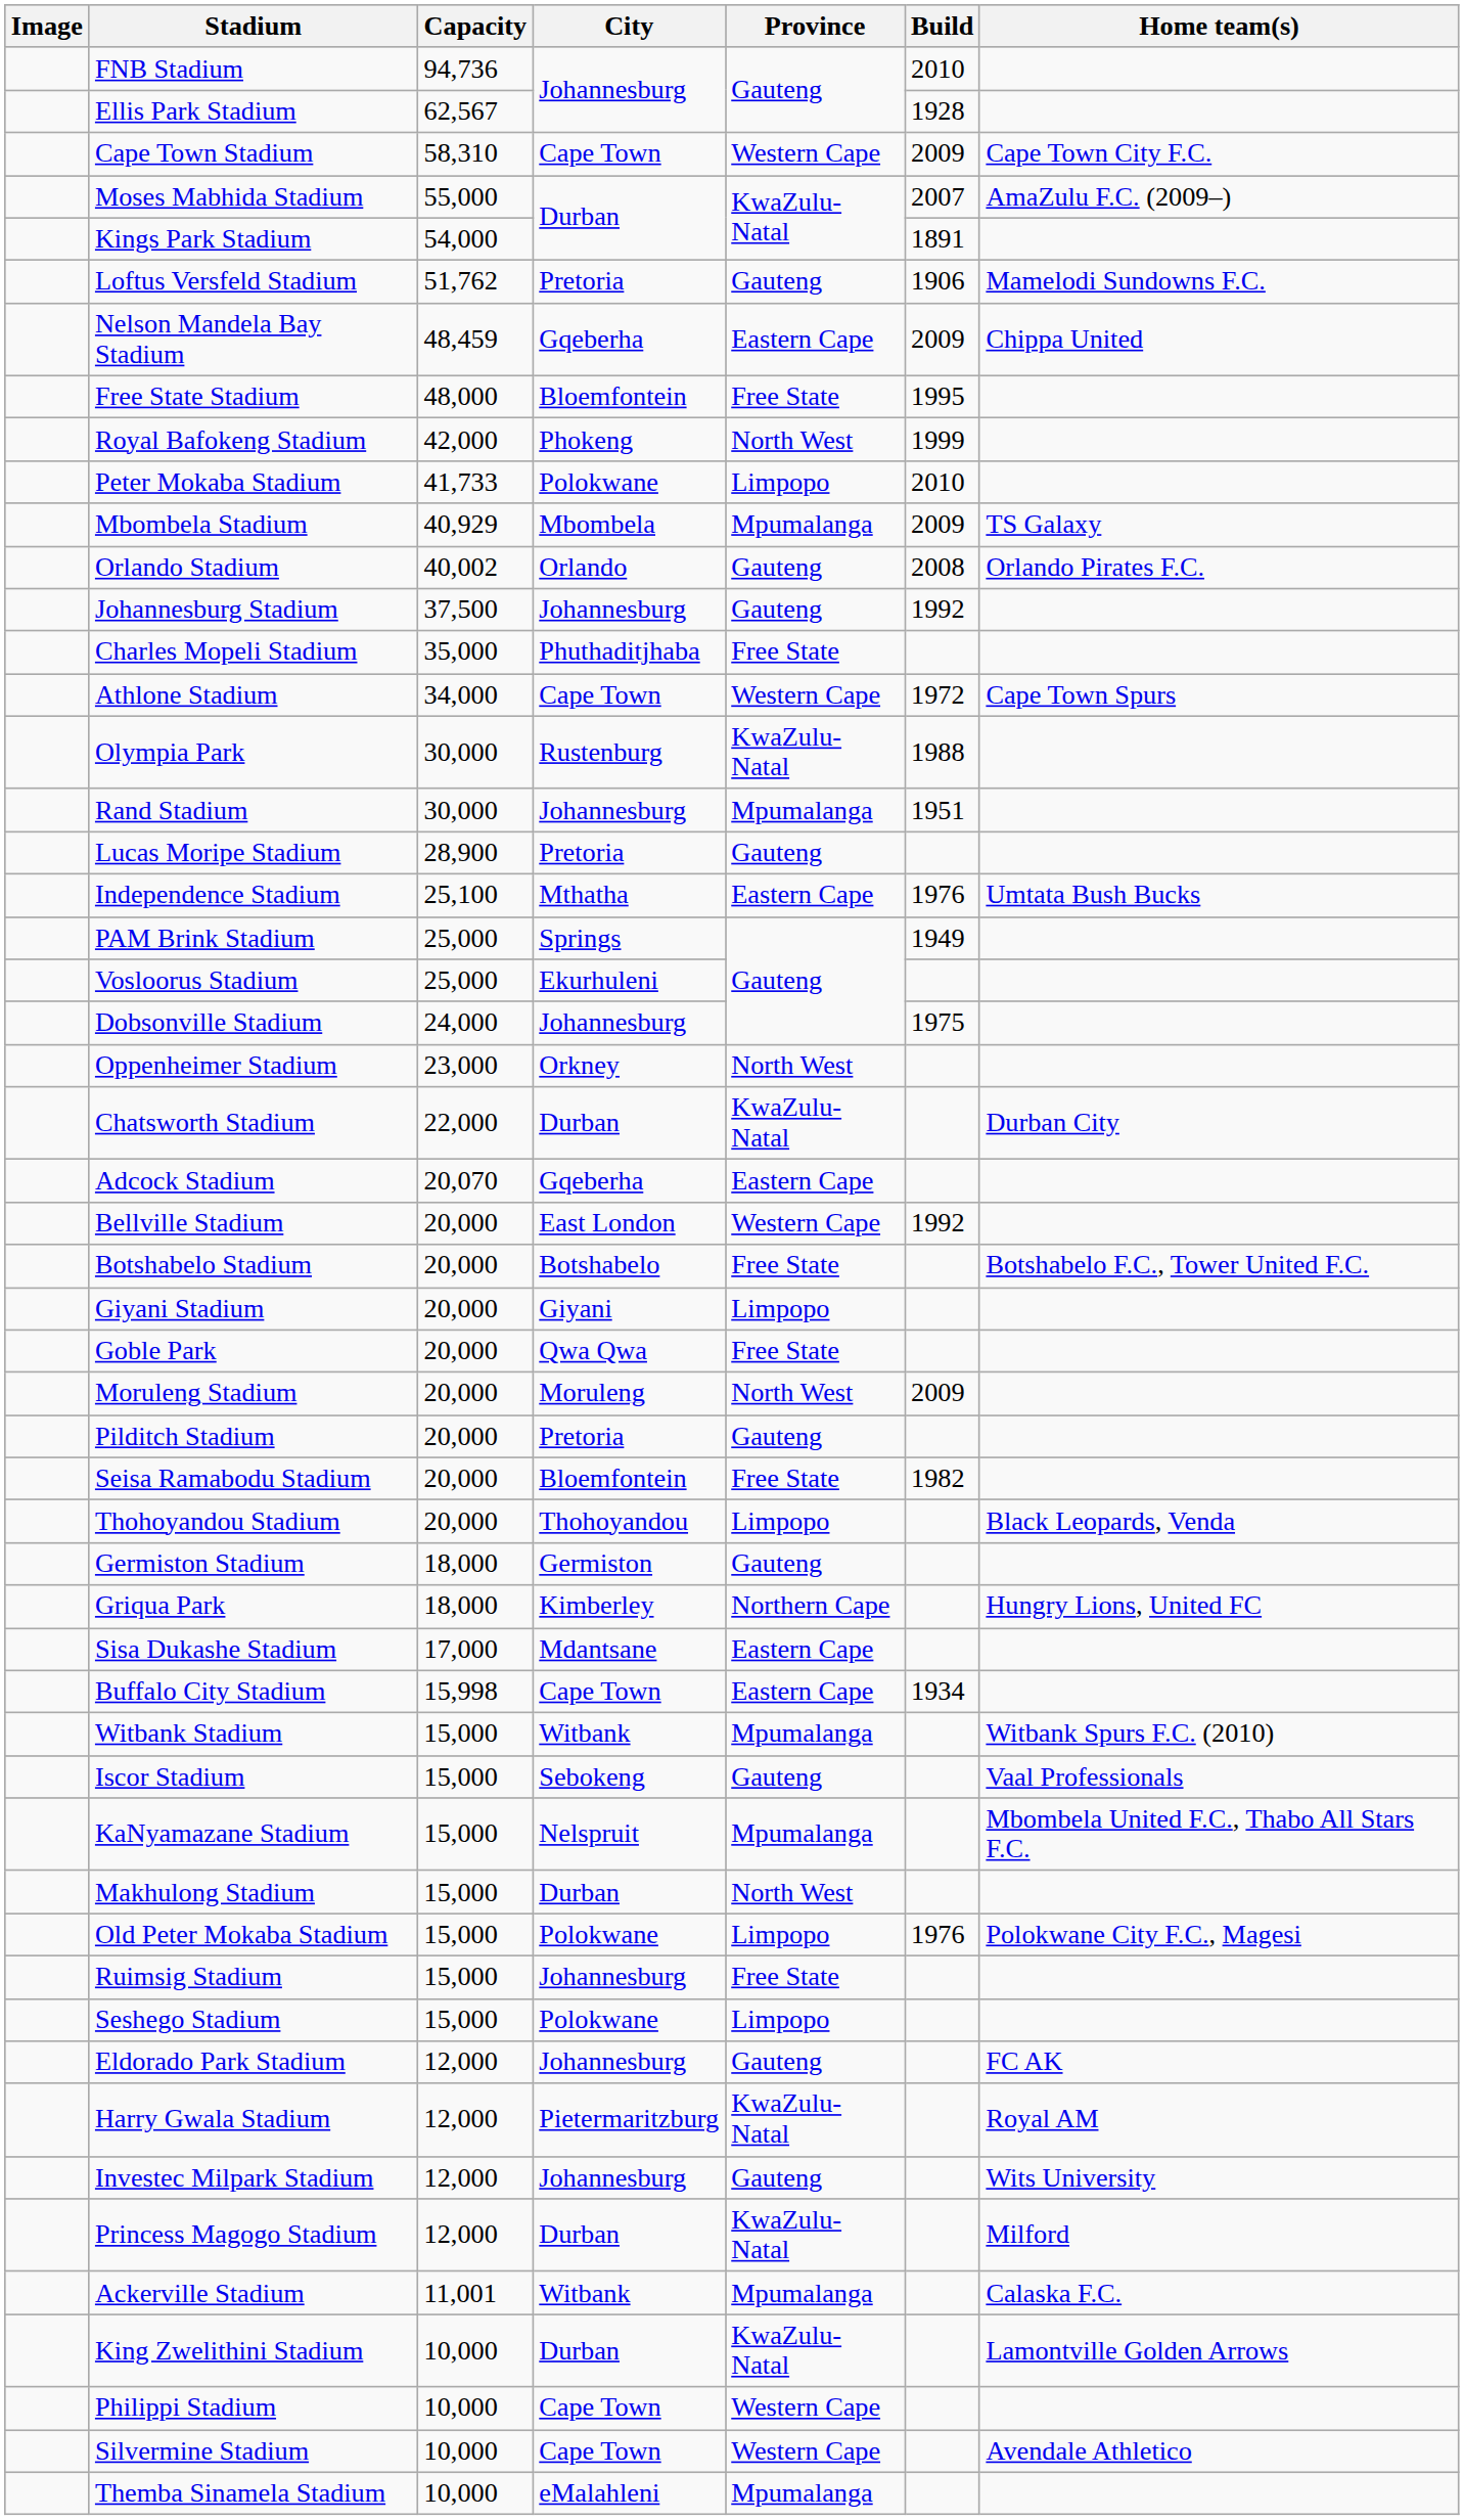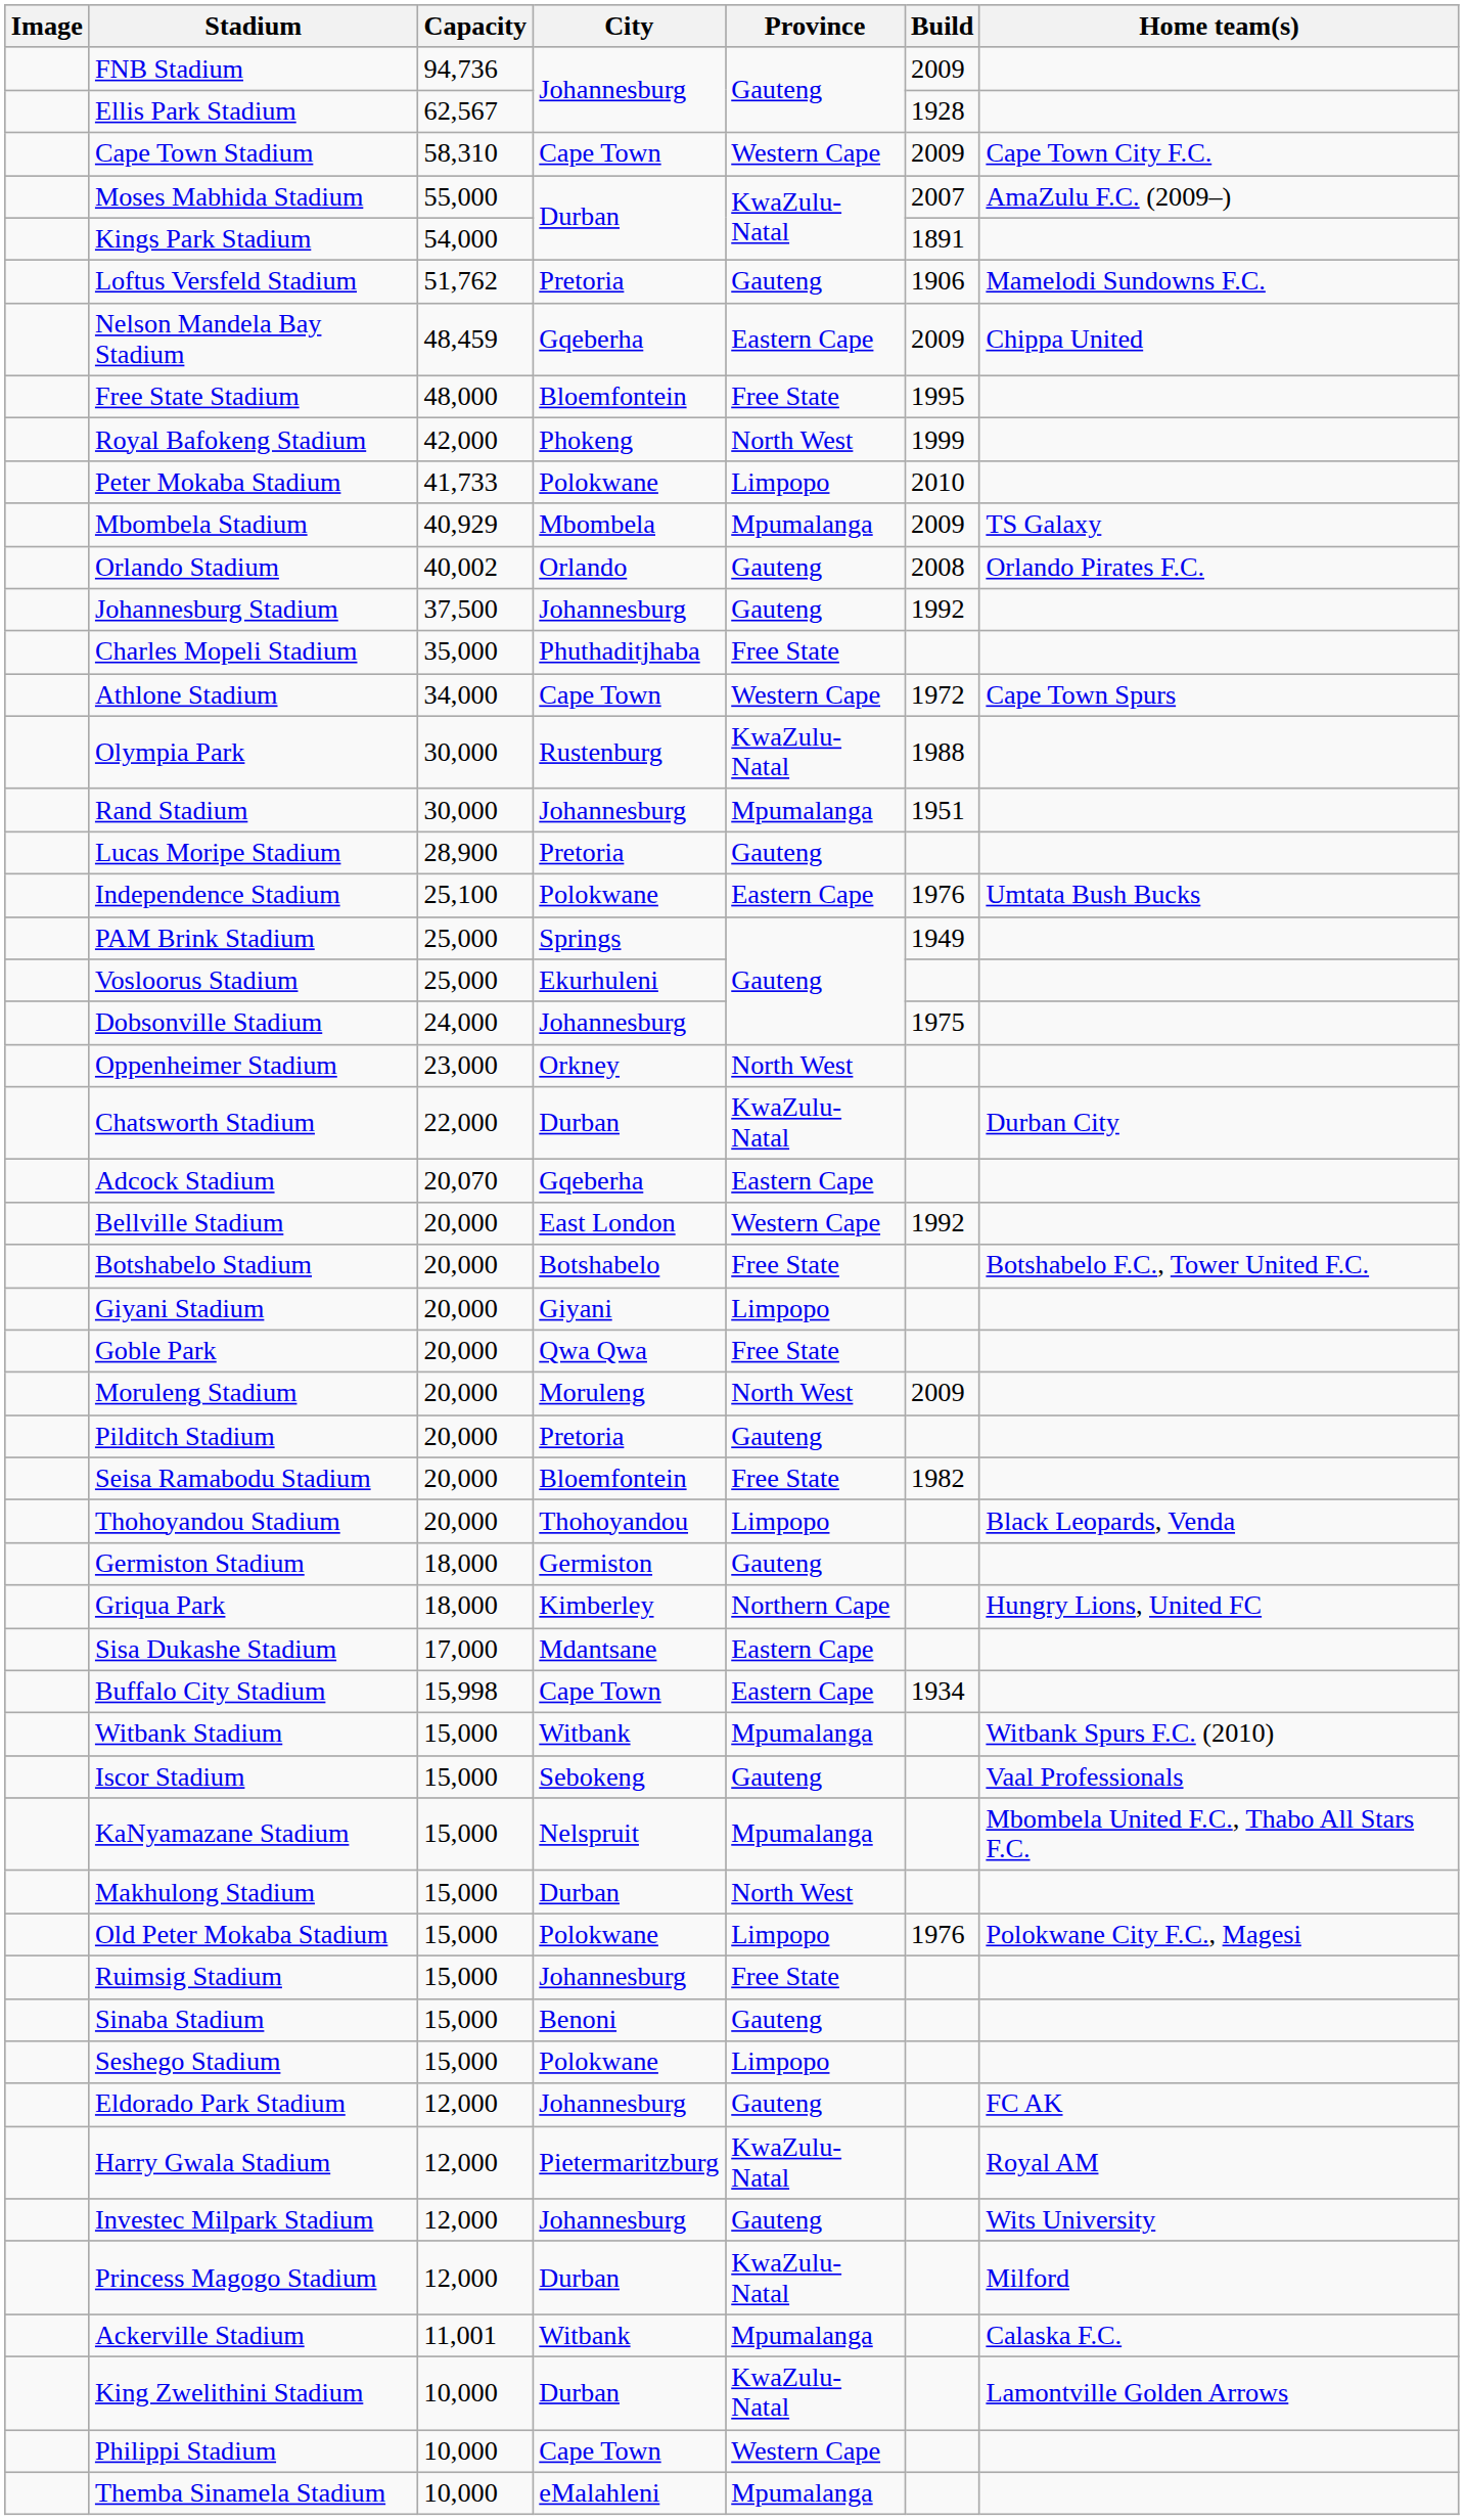FNB Stadium | Build: 2010 -> 2009
Independence Stadium | City: Mthatha -> Polokwane
+ row: Sinaba Stadium | 15,000 | Benoni | Gauteng
- row: Silvermine Stadium | 10,000 | Cape Town | Western Cape | Avendale Athletico
